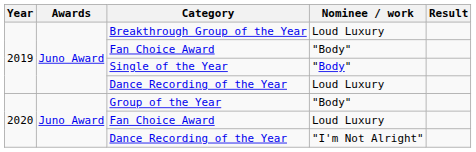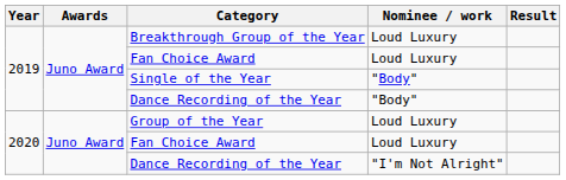2019 / Fan Choice Award | Nominee / work: "Body" -> Loud Luxury
2019 / Dance Recording of the Year | Nominee / work: Loud Luxury -> "Body"
Group of the Year | Nominee / work: "Body" -> Loud Luxury
